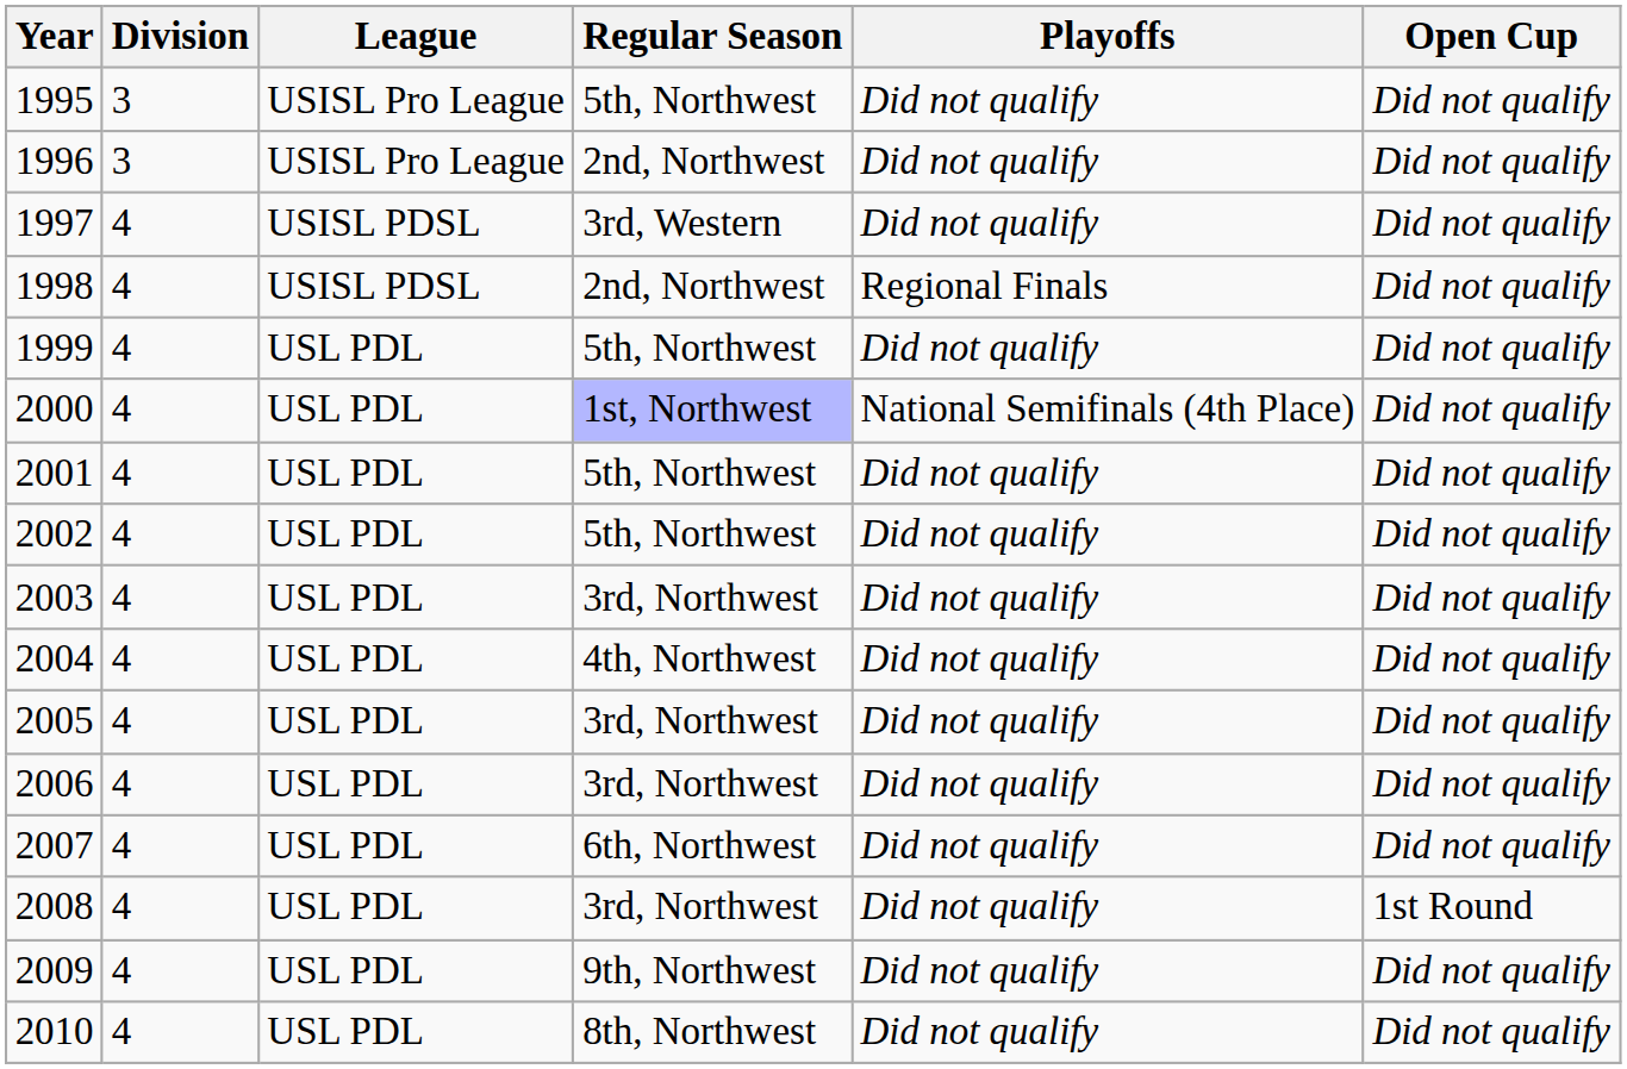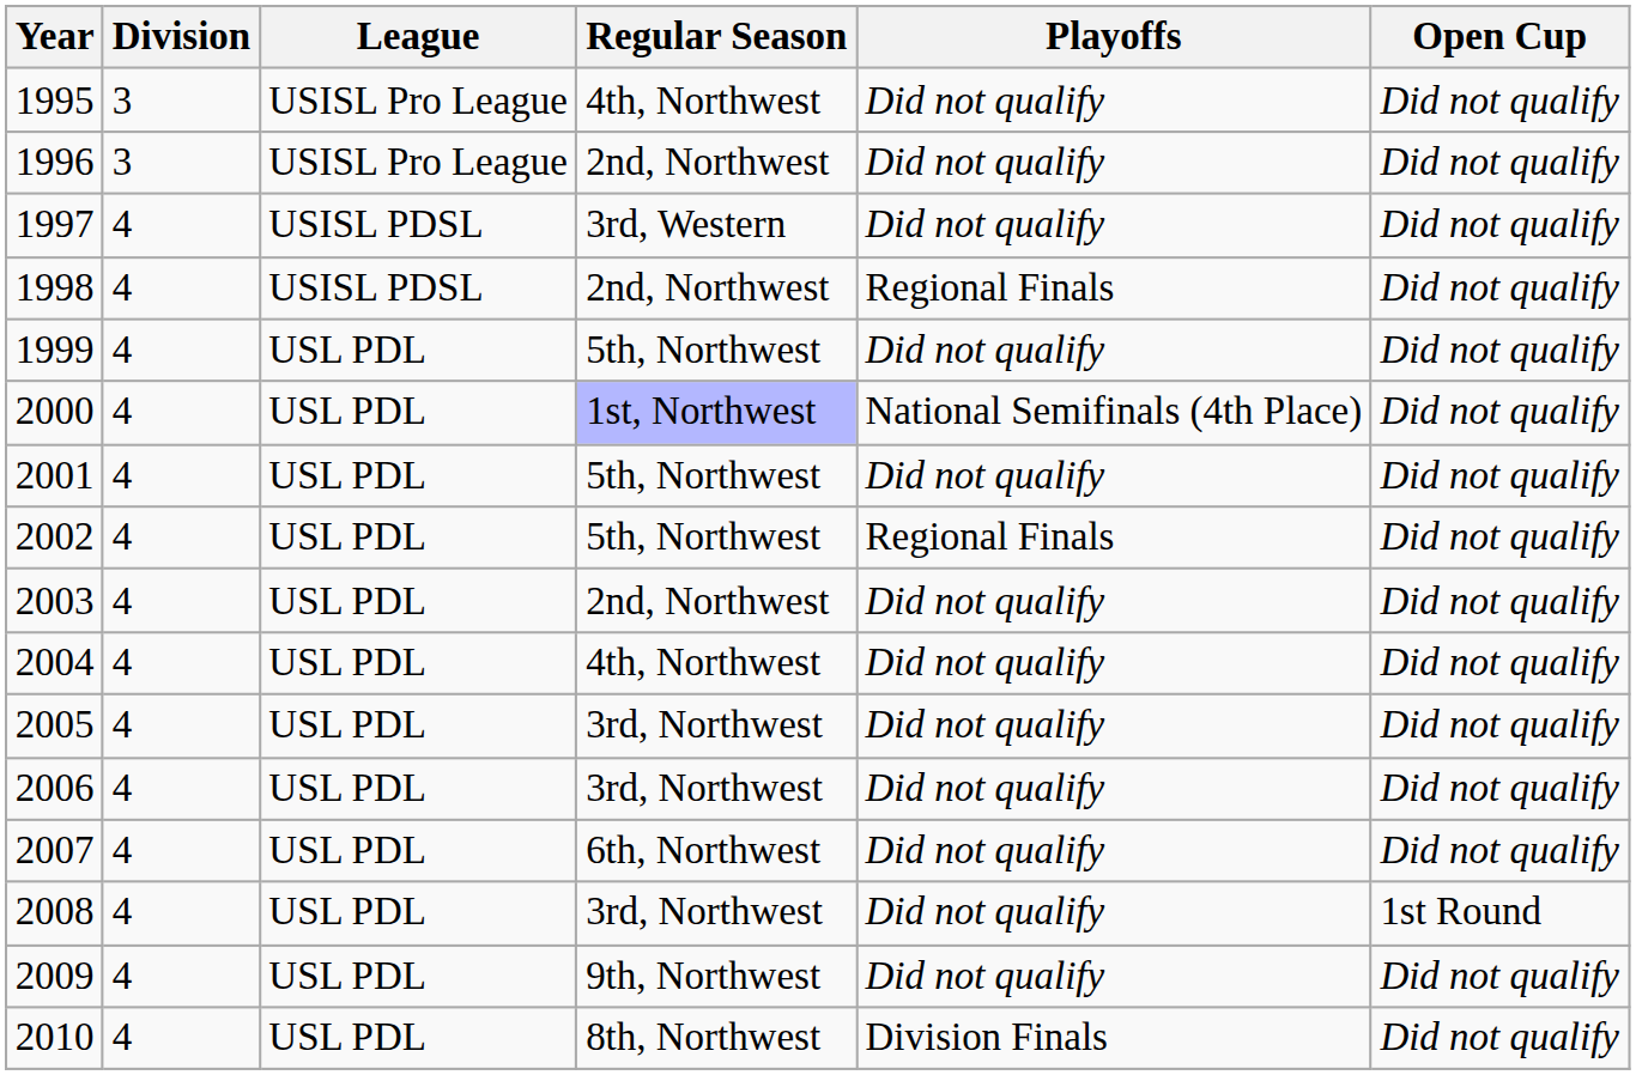1995 | Regular Season: 5th, Northwest -> 4th, Northwest
2002 | Playoffs: Did not qualify -> Regional Finals
2003 | Regular Season: 3rd, Northwest -> 2nd, Northwest
2010 | Playoffs: Did not qualify -> Division Finals
